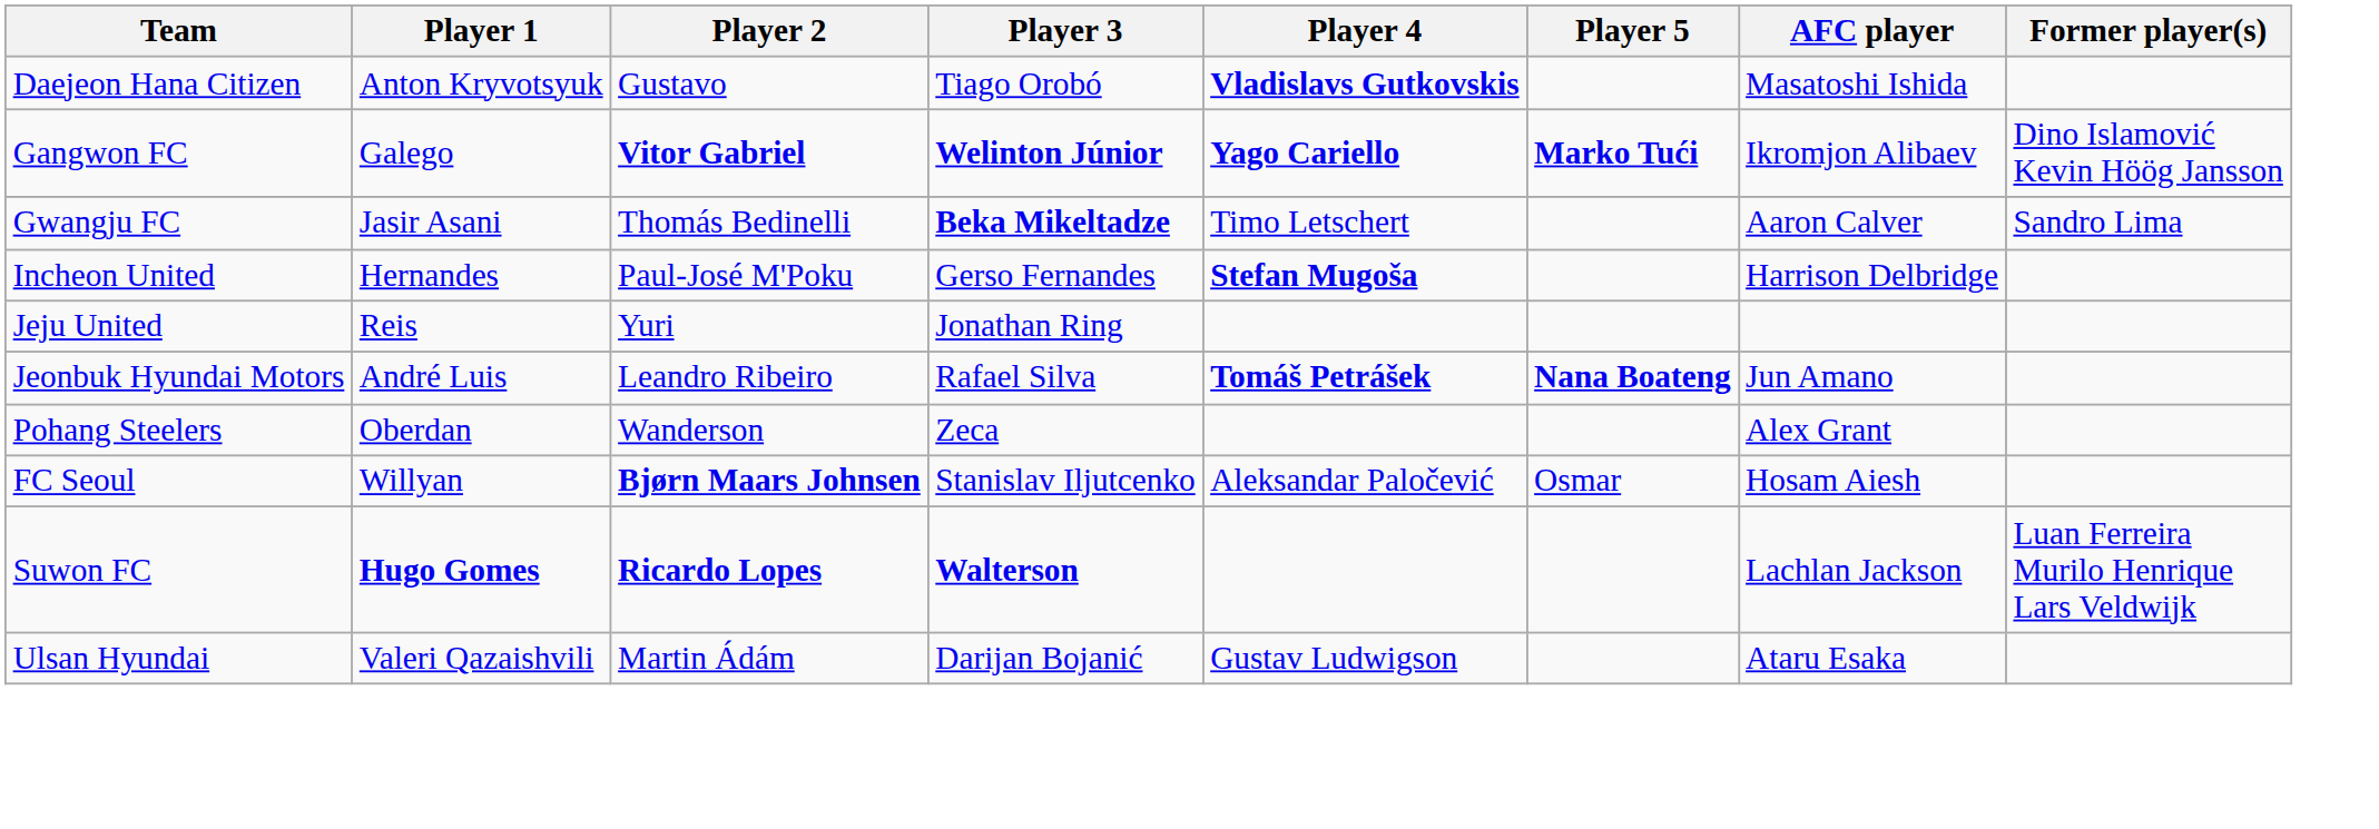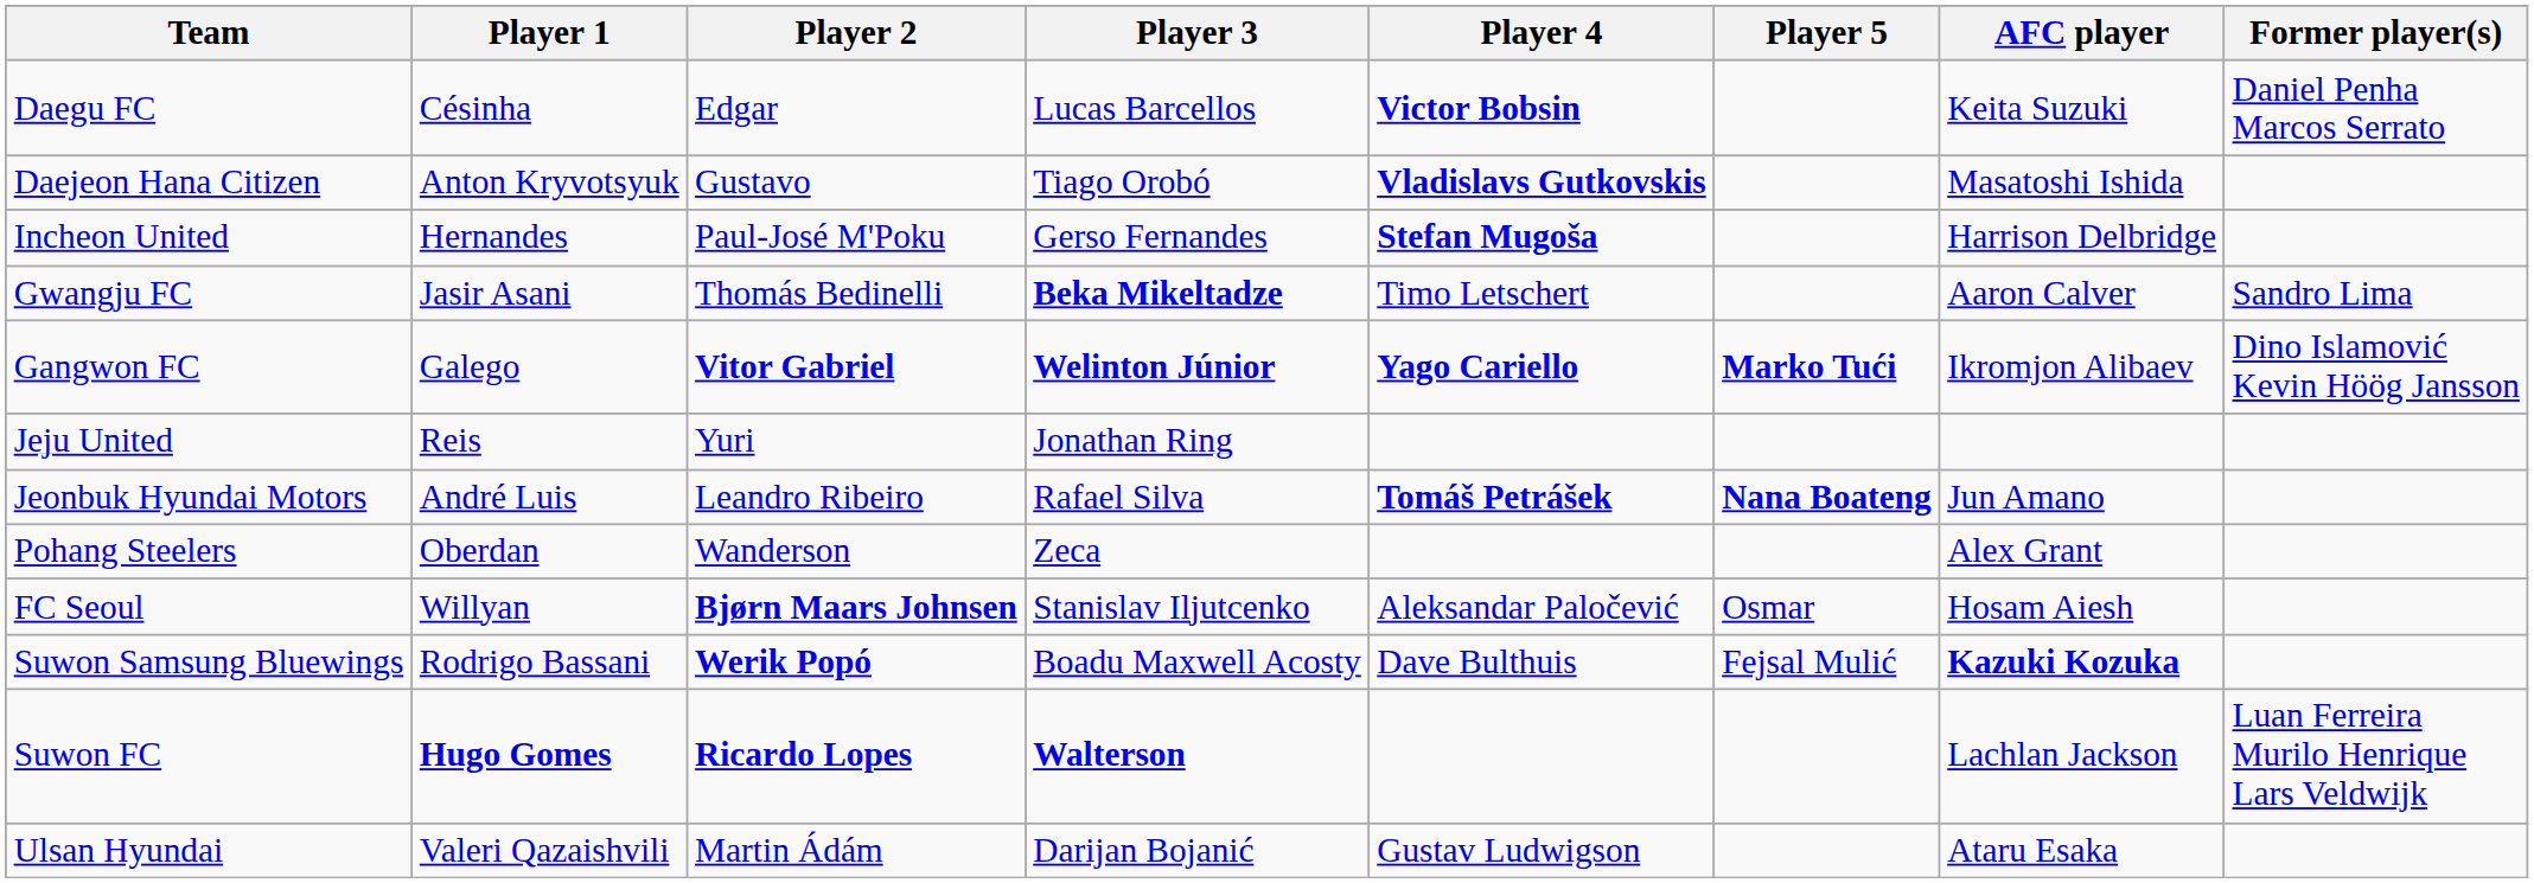+ row: Daegu FC | Césinha | Edgar | Lucas Barcellos | Victor Bobsin | Keita Suzuki | Daniel Penha Marcos Serrato
rows swapped: Gangwon FC <-> Incheon United
+ row: Suwon Samsung Bluewings | Rodrigo Bassani | Werik Popó | Boadu Maxwell Acosty | Dave Bulthuis | Fejsal Mulić | Kazuki Kozuka
